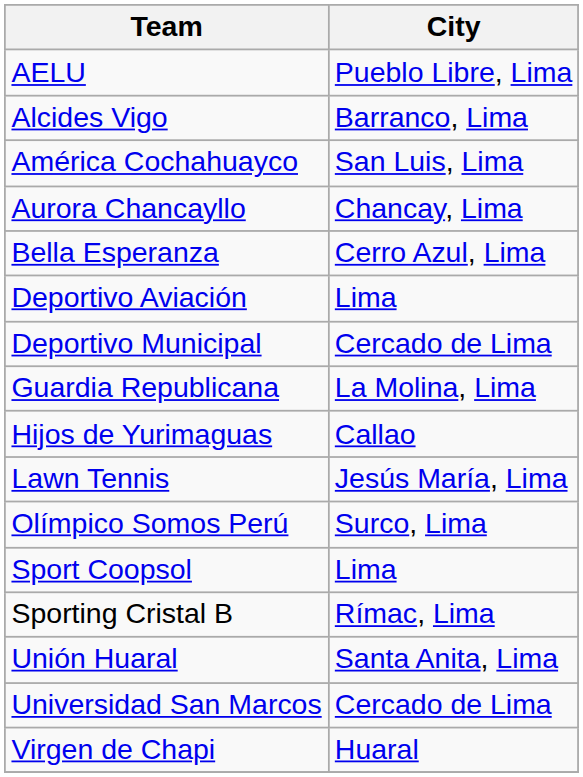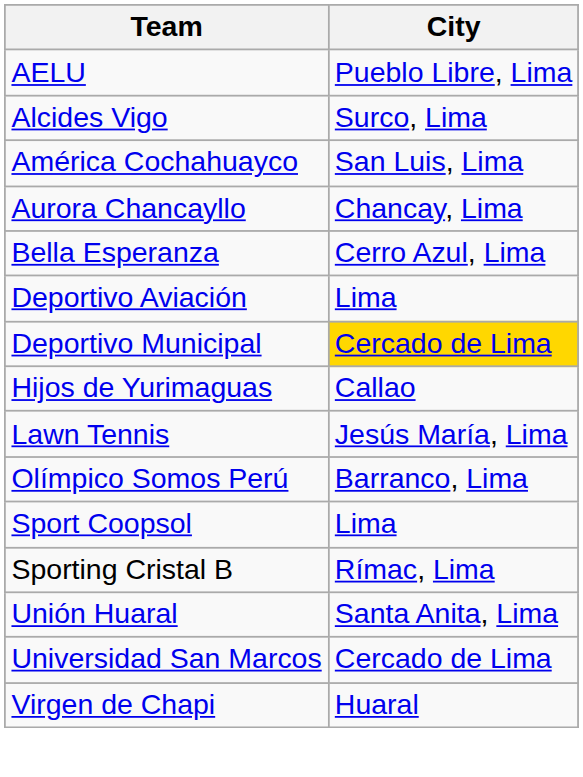Alcides Vigo | City: Barranco, Lima -> Surco, Lima
Deportivo Municipal | City: no background -> gold background
- row: Guardia Republicana | La Molina, Lima
Olímpico Somos Perú | City: Surco, Lima -> Barranco, Lima
